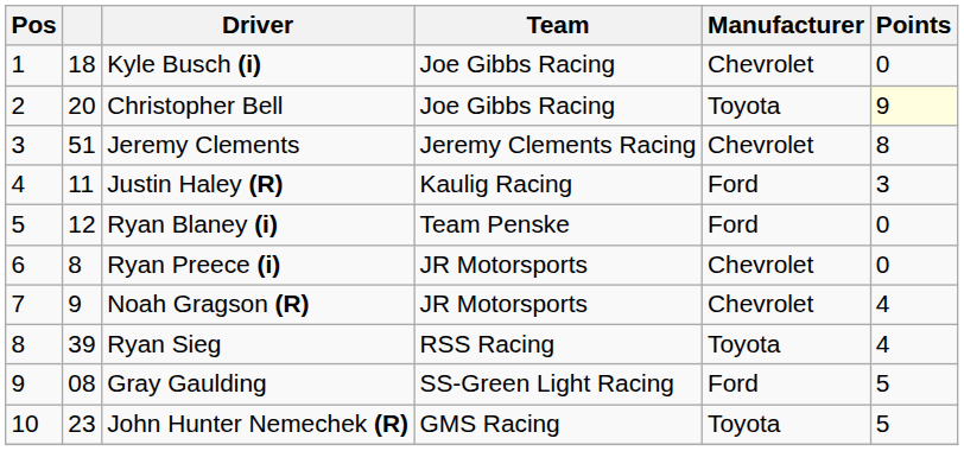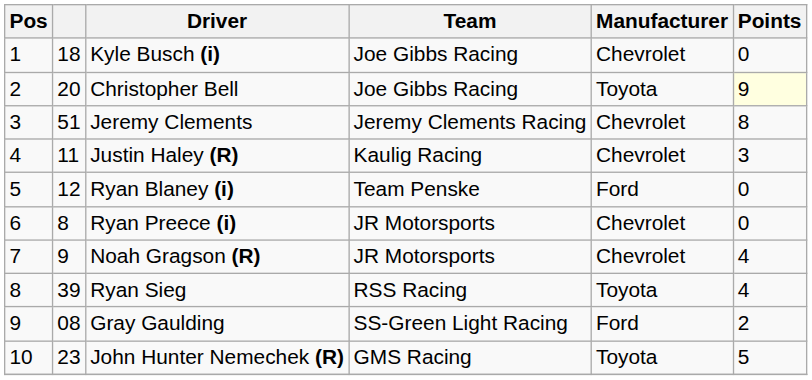Justin Haley (R) | Manufacturer: Ford -> Chevrolet
Gray Gaulding | Points: 5 -> 2
